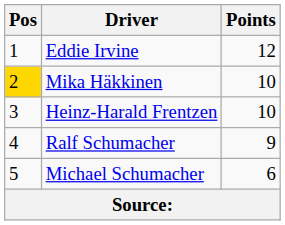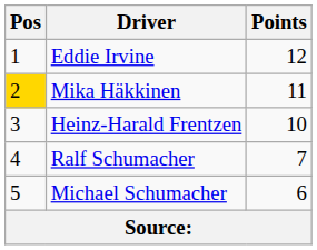Mika Häkkinen | Points: 10 -> 11
Ralf Schumacher | Points: 9 -> 7
